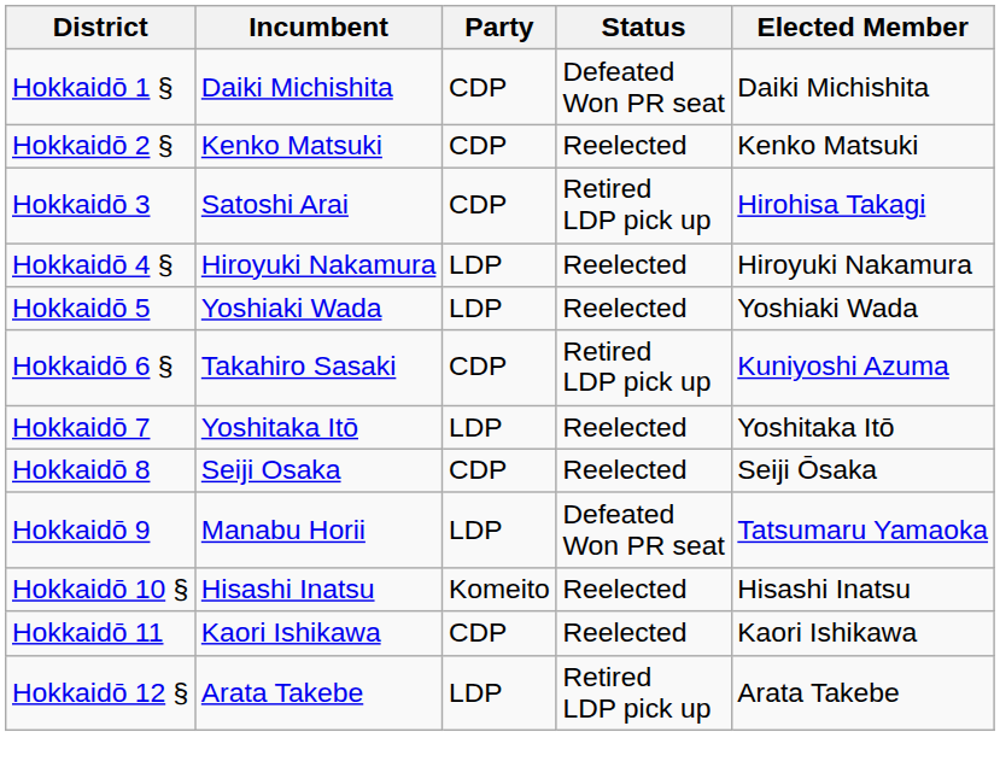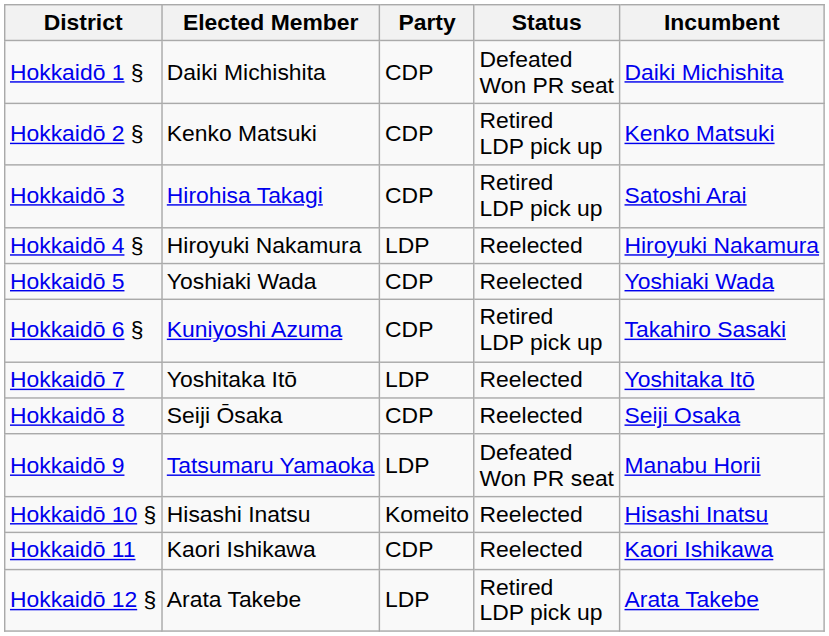columns swapped: Incumbent <-> Elected Member
Hokkaidō 2 § | Status: Reelected -> Retired LDP pick up
Hokkaidō 5 | Party: LDP -> CDP
